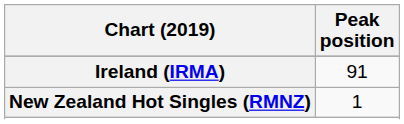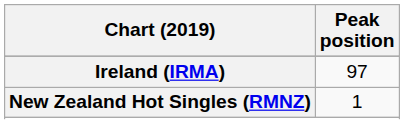Ireland (IRMA) | Peak position: 91 -> 97
